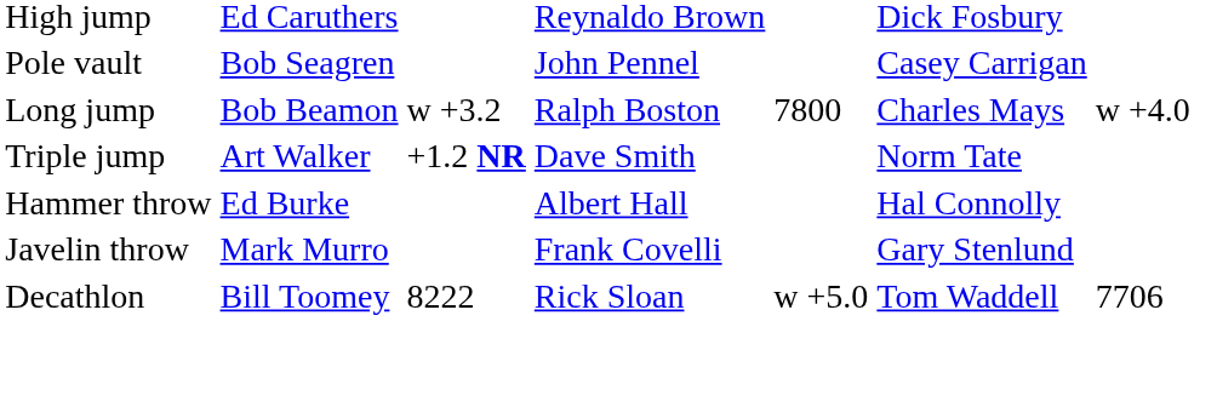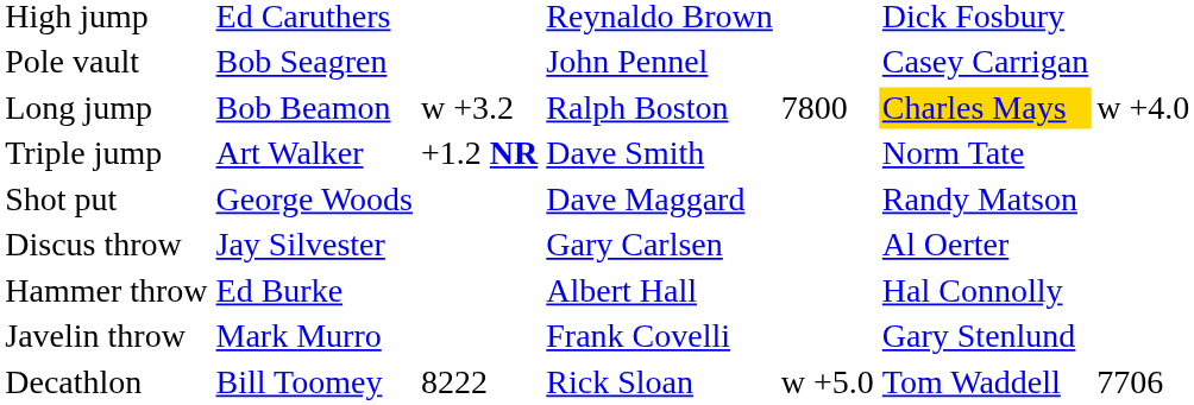Long jump | column 6: no background -> gold background
+ row: Shot put | George Woods | Dave Maggard | Randy Matson
+ row: Discus throw | Jay Silvester | Gary Carlsen | Al Oerter
